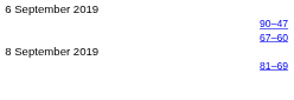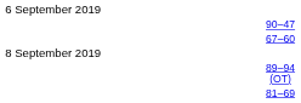+ row: 89–94 (OT)
